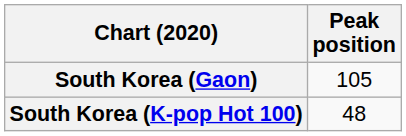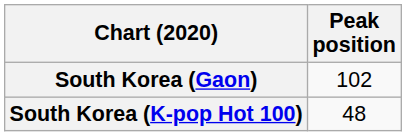South Korea (Gaon) | Peak position: 105 -> 102
